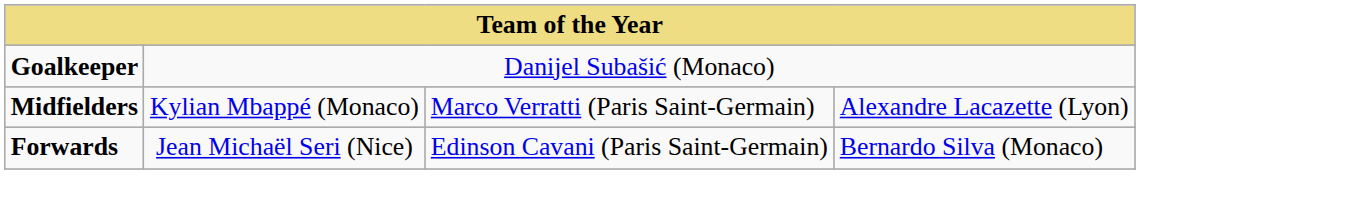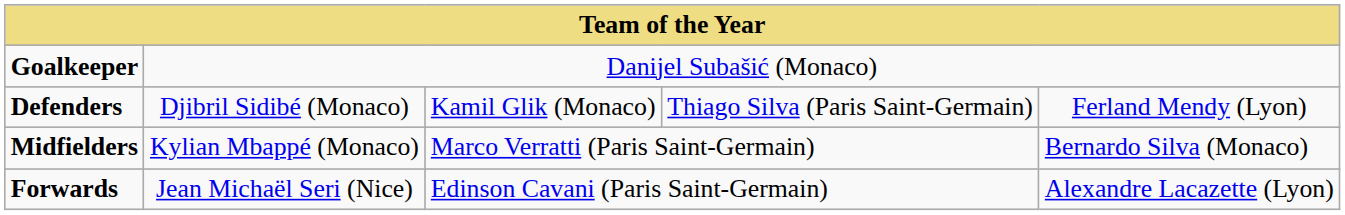+ row: Defenders | Djibril Sidibé (Monaco) | Kamil Glik (Monaco) | Thiago Silva (Paris Saint-Germain) | Ferland Mendy (Lyon)
Midfielders | column 5: Alexandre Lacazette (Lyon) -> Bernardo Silva (Monaco)
Forwards | column 5: Bernardo Silva (Monaco) -> Alexandre Lacazette (Lyon)
